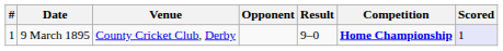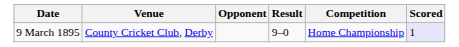- column: # | 1
9 March 1895 | Competition: bold -> normal
